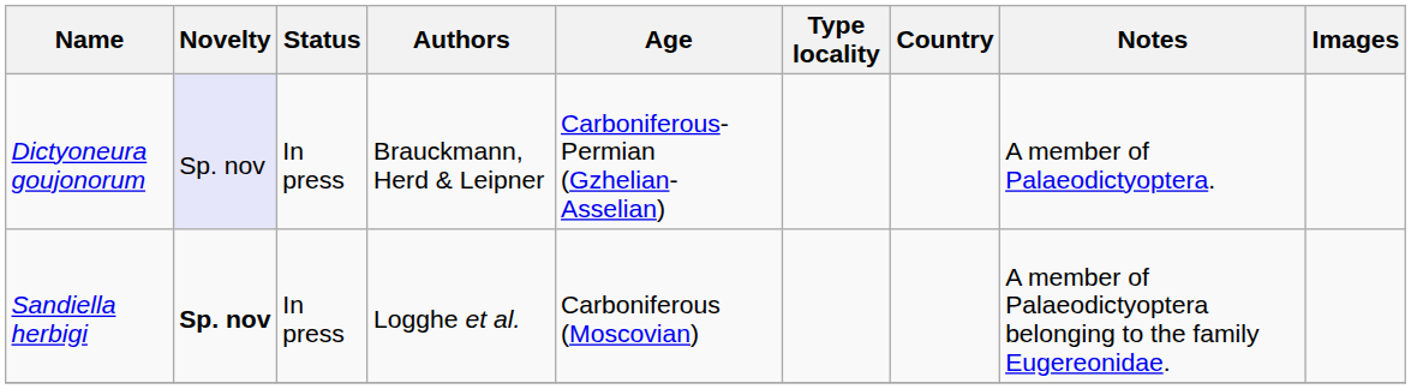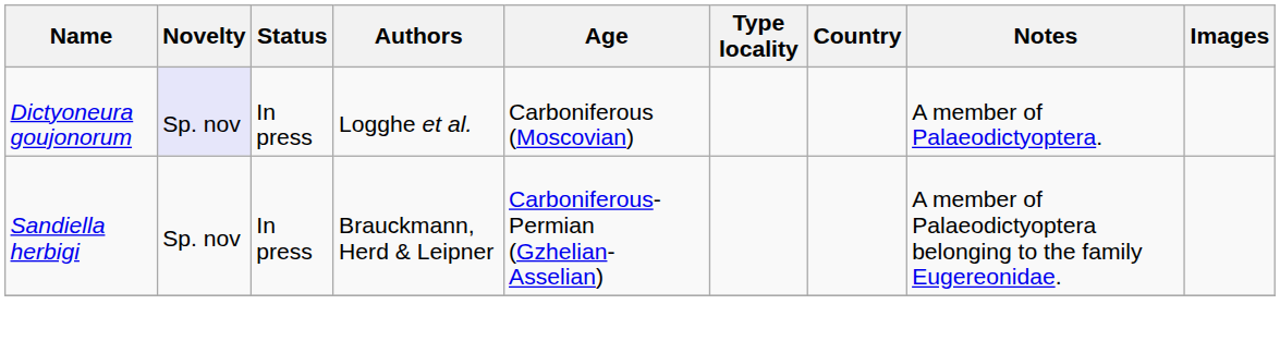Dictyoneura goujonorum | Authors: Brauckmann, Herd & Leipner -> Logghe et al.
Dictyoneura goujonorum | Age: Carboniferous-Permian (Gzhelian-Asselian) -> Carboniferous (Moscovian)
Sandiella herbigi | Novelty: bold -> normal
Sandiella herbigi | Authors: Logghe et al. -> Brauckmann, Herd & Leipner
Sandiella herbigi | Age: Carboniferous (Moscovian) -> Carboniferous-Permian (Gzhelian-Asselian)
